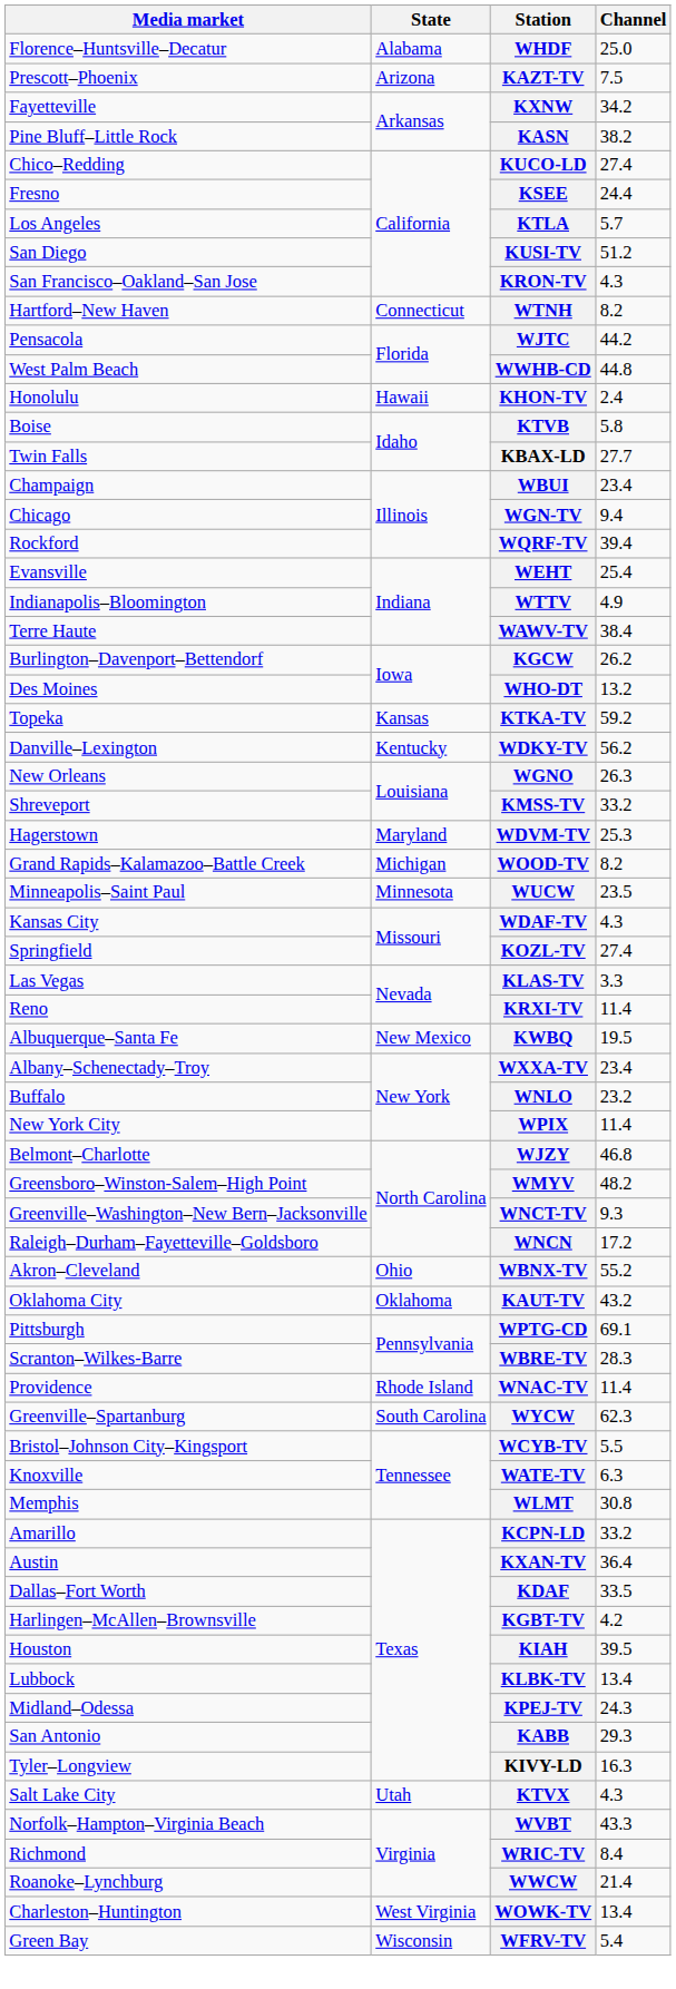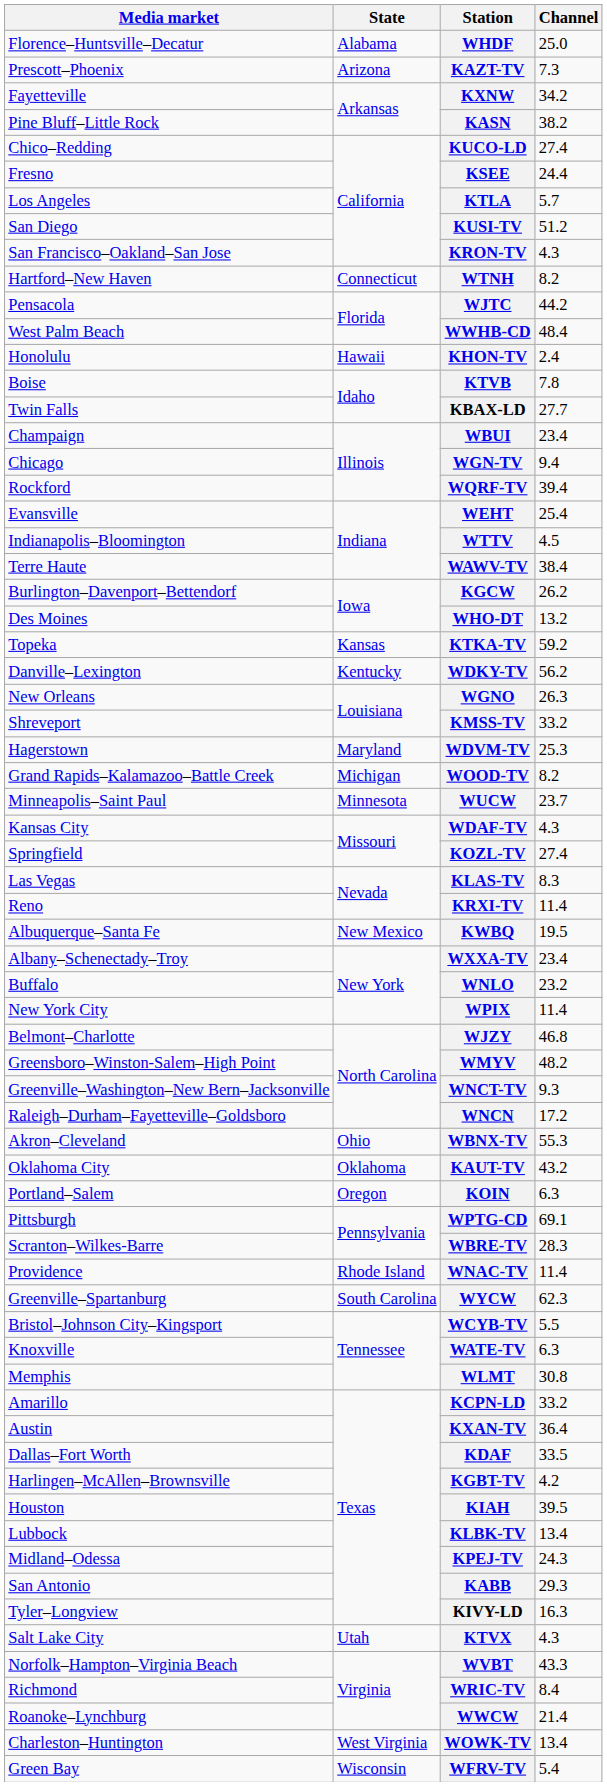KAZT-TV | Channel: 7.5 -> 7.3
WWHB-CD | Channel: 44.8 -> 48.4
KTVB | Channel: 5.8 -> 7.8
WTTV | Channel: 4.9 -> 4.5
WUCW | Channel: 23.5 -> 23.7
KLAS-TV | Channel: 3.3 -> 8.3
WBNX-TV | Channel: 55.2 -> 55.3
+ row: Portland–Salem | Oregon | KOIN | 6.3
